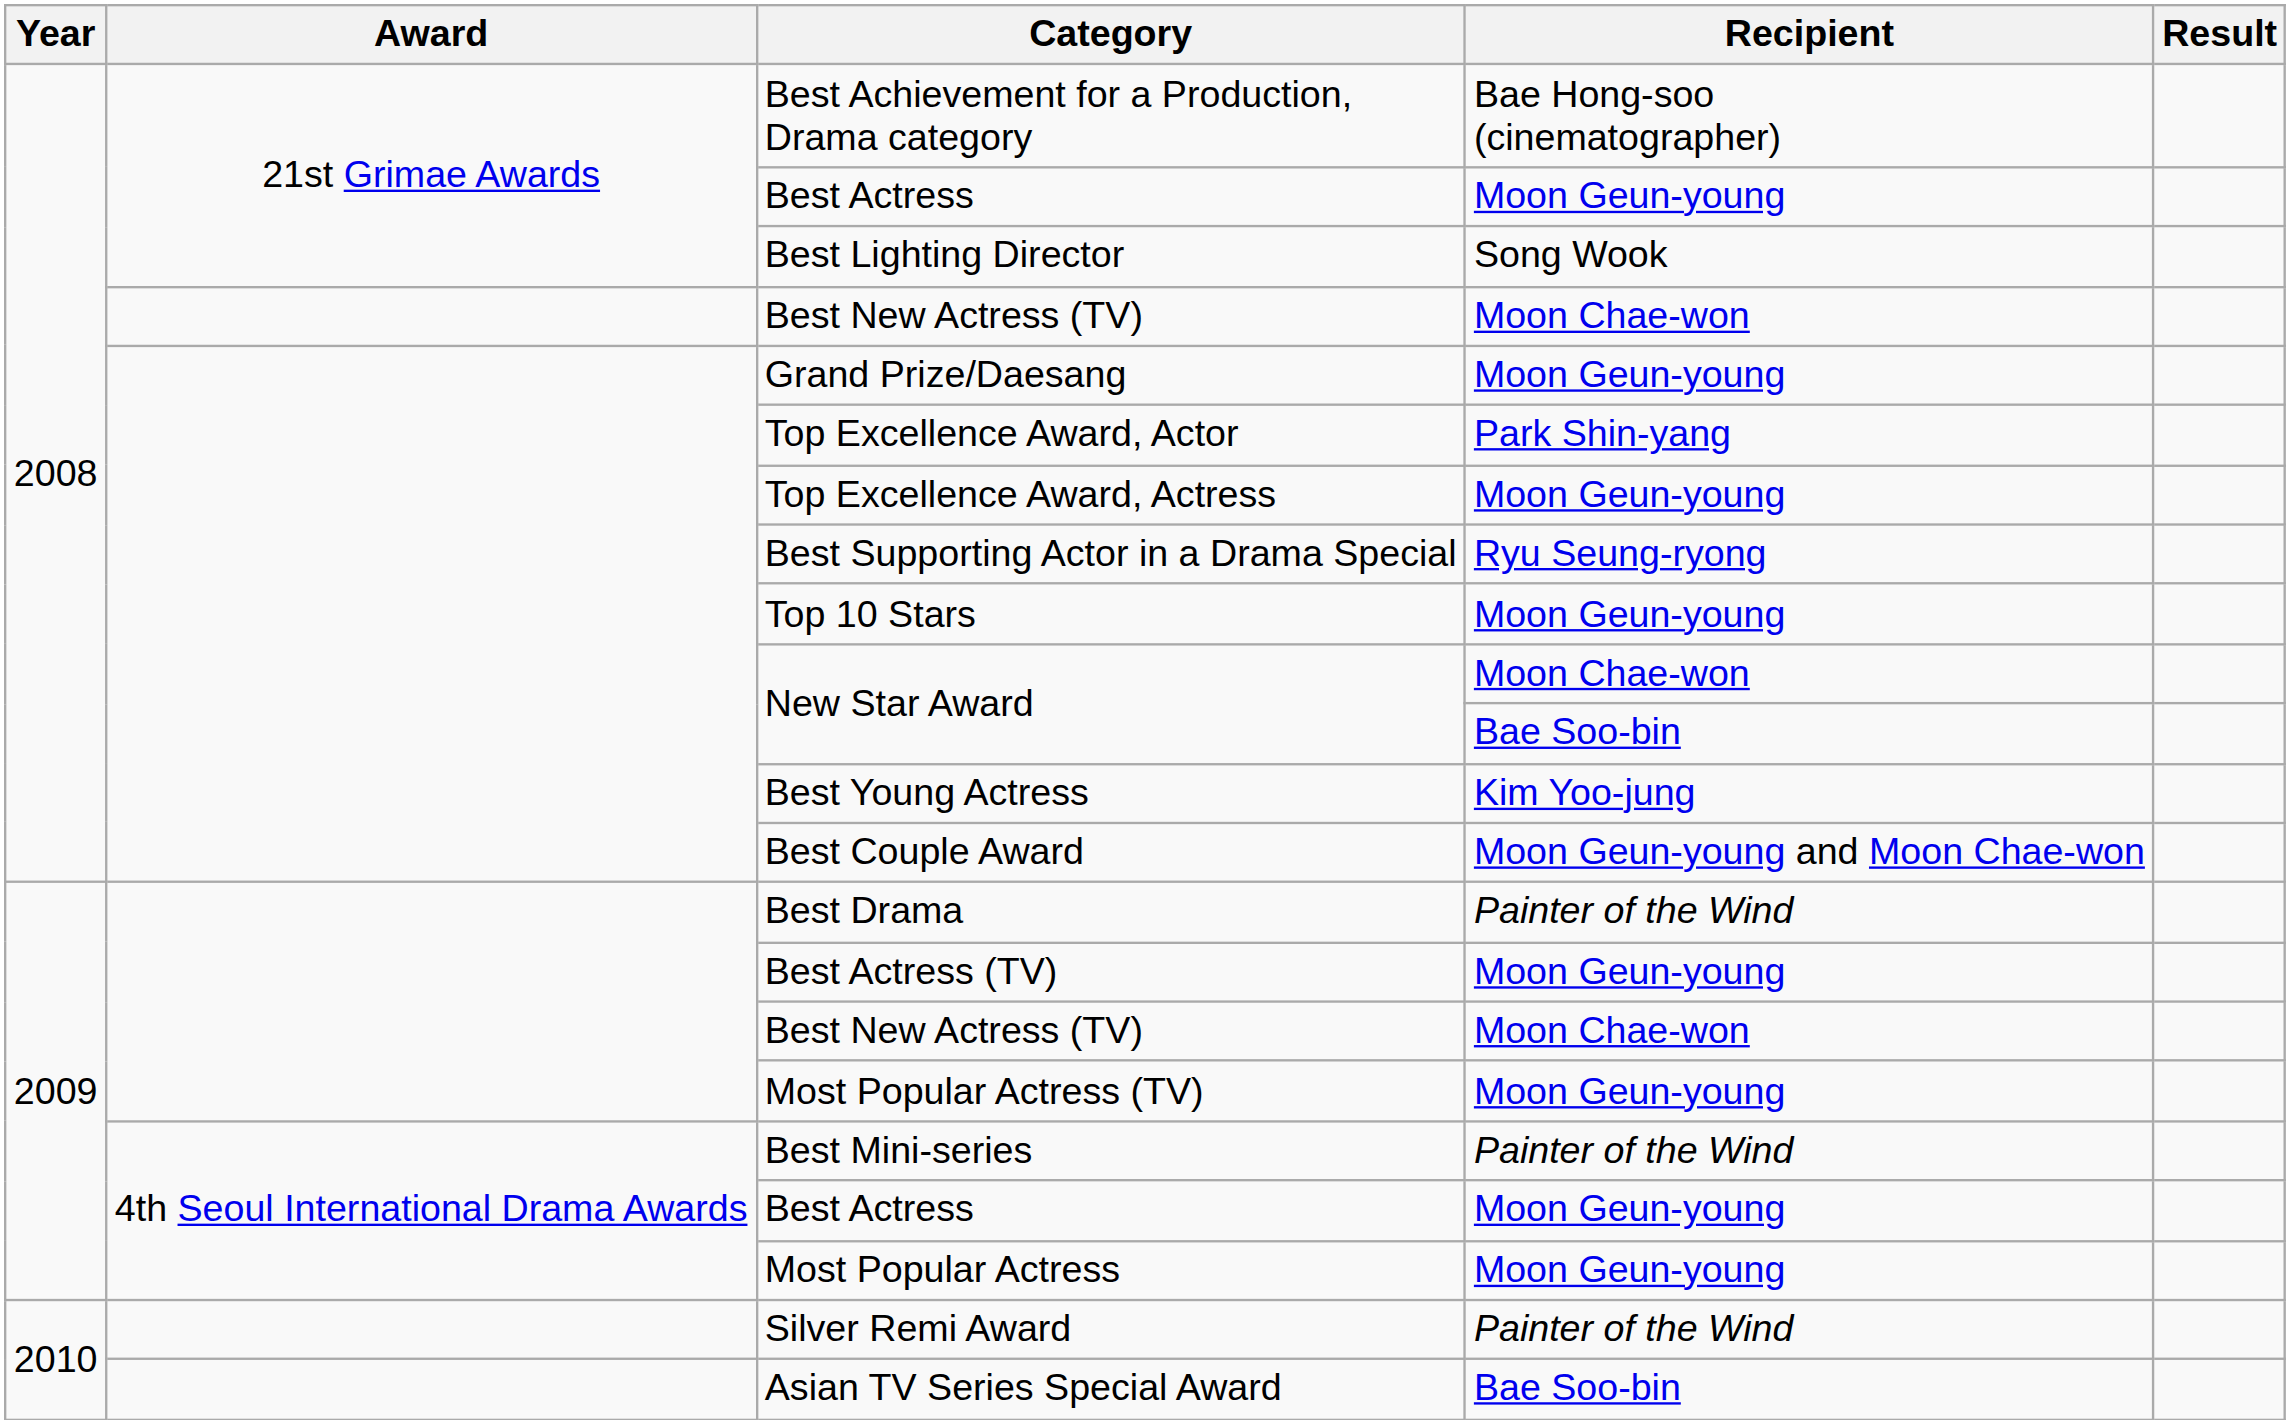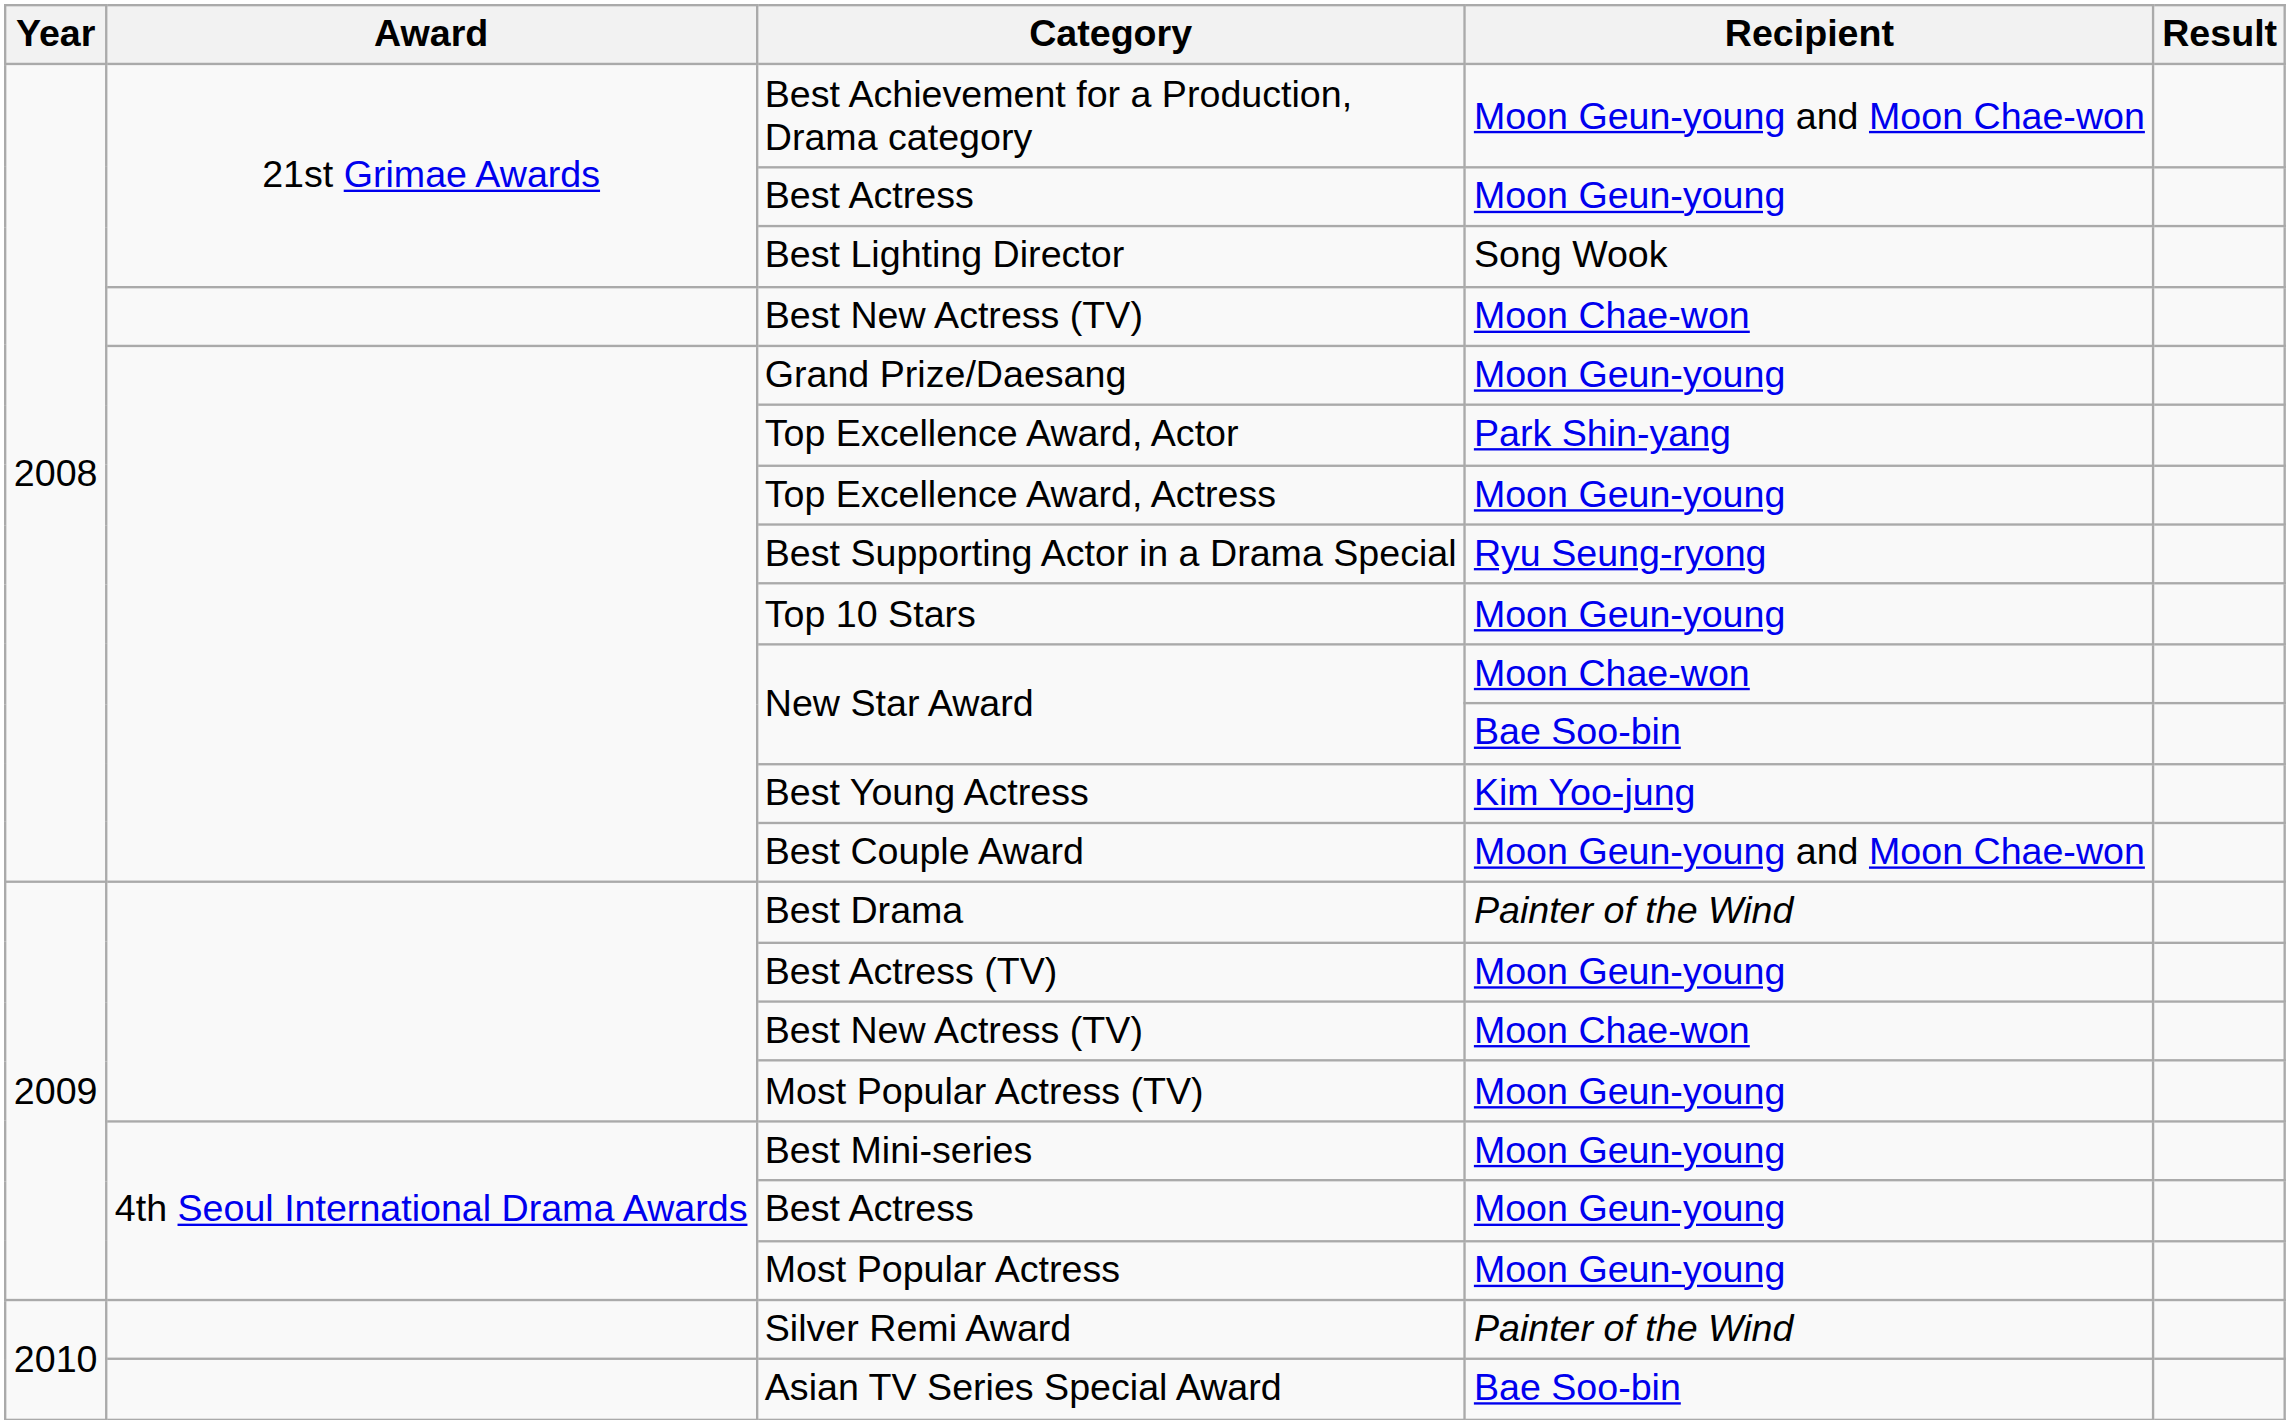Best Achievement for a Production, Drama category | Recipient: Bae Hong-soo (cinematographer) -> Moon Geun-young and Moon Chae-won
Best Mini-series | Recipient: Painter of the Wind -> Moon Geun-young
